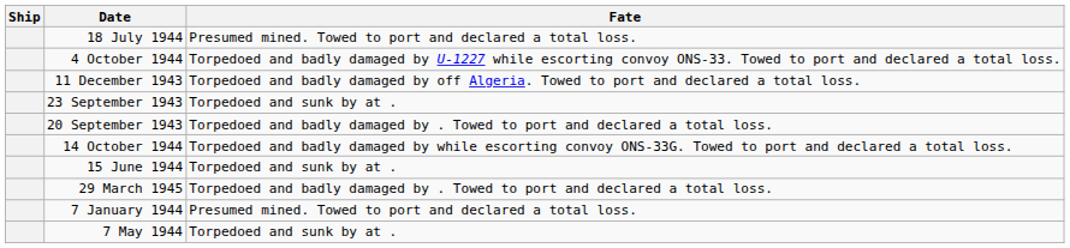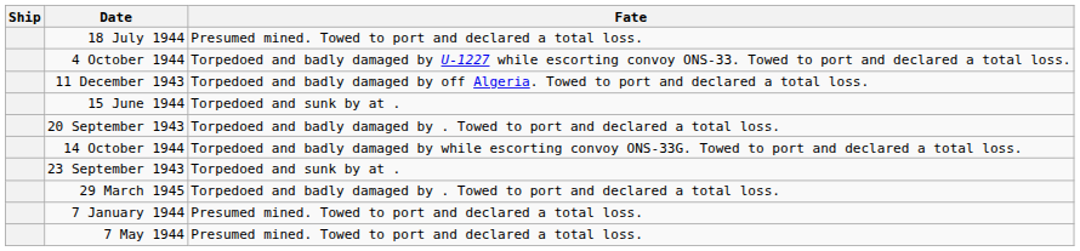rows swapped: 23 September 1943 <-> 15 June 1944
7 May 1944 | Fate: Torpedoed and sunk by at . -> Presumed mined. Towed to port and declared a total loss.
